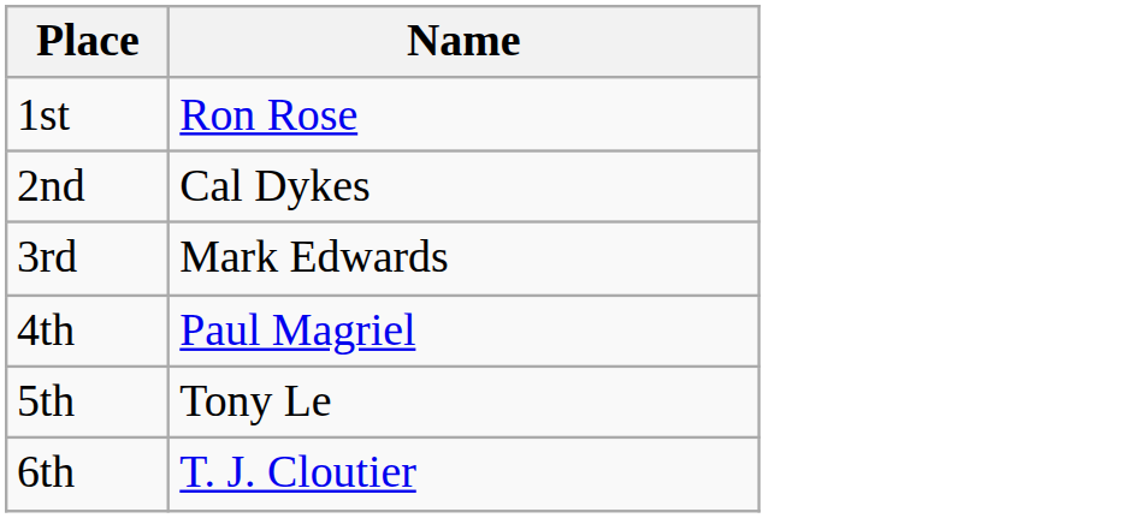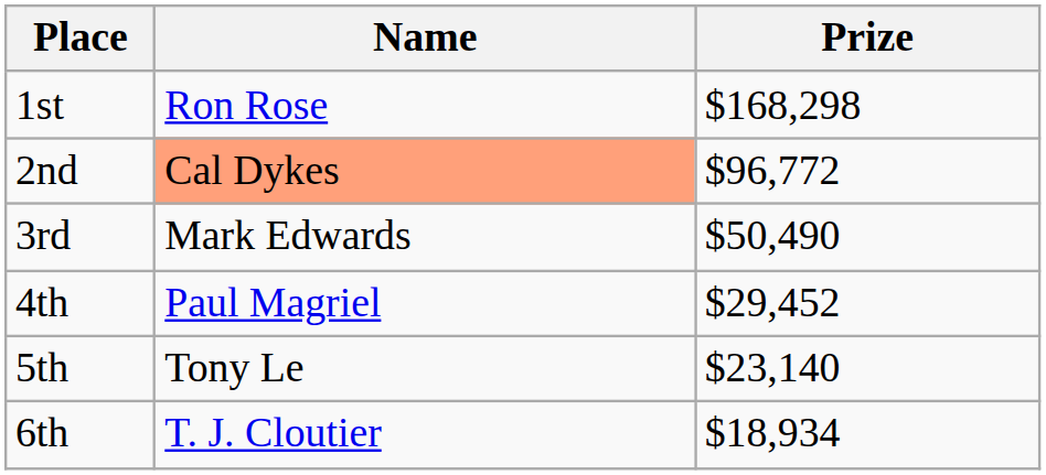+ column: Prize | $168,298 | $96,772 | $50,490 | $29,452 | $23,140 | $18,934
2nd | Name: no background -> lightsalmon background
